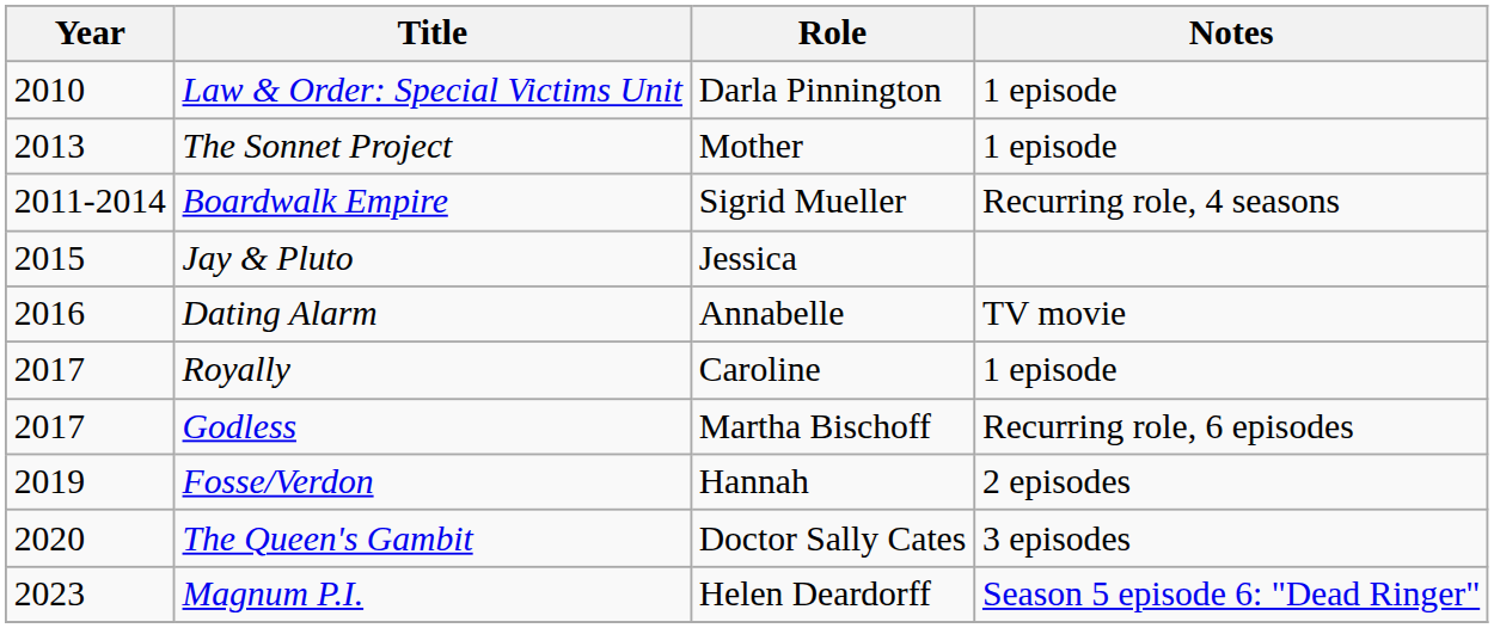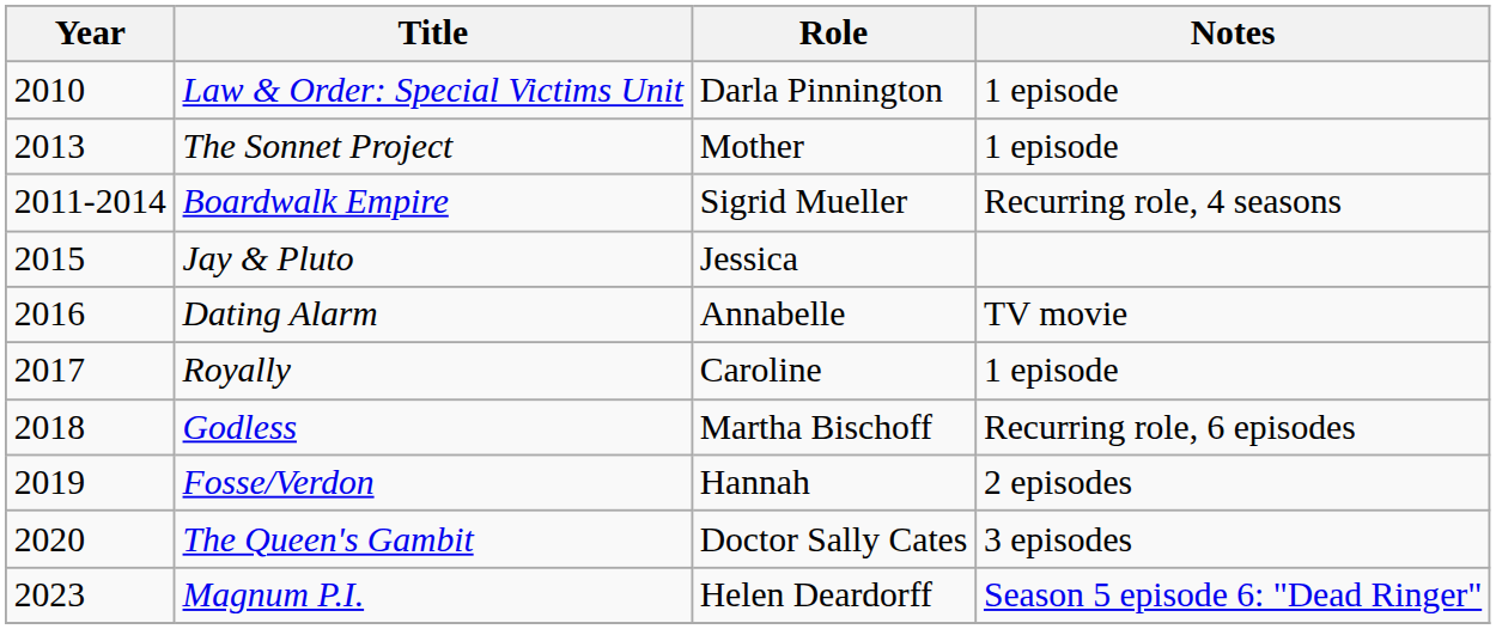Godless | Year: 2017 -> 2018
